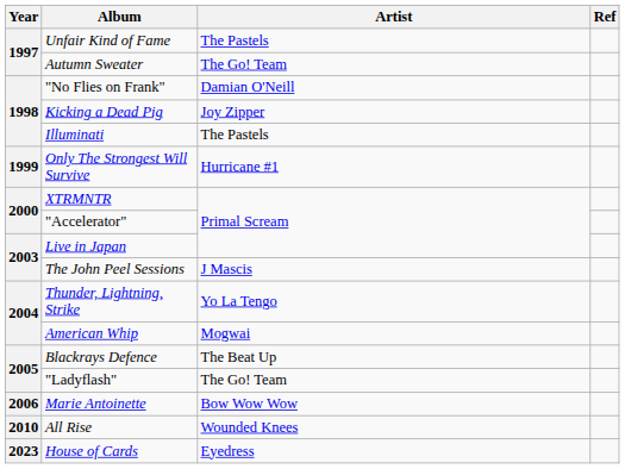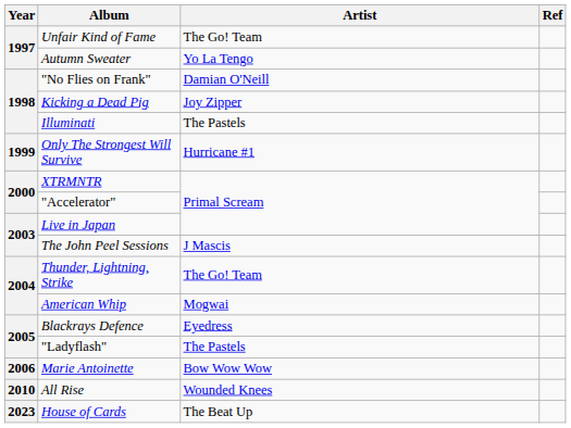Unfair Kind of Fame | Artist: The Pastels -> The Go! Team
Autumn Sweater | Artist: The Go! Team -> Yo La Tengo
Thunder, Lightning, Strike | Artist: Yo La Tengo -> The Go! Team
Blackrays Defence | Artist: The Beat Up -> Eyedress
"Ladyflash" | Artist: The Go! Team -> The Pastels
House of Cards | Artist: Eyedress -> The Beat Up
